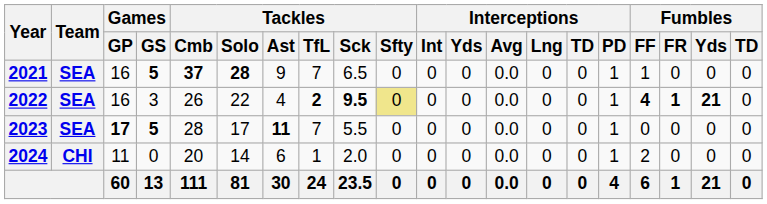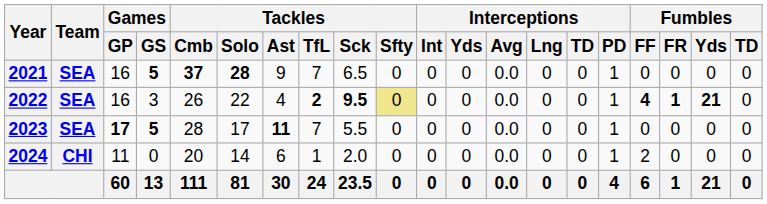2021 | Fumbles / FF: 1 -> 0
